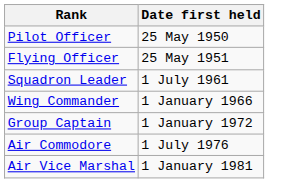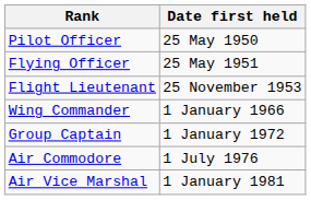+ row: Flight Lieutenant | 25 November 1953
- row: Squadron Leader | 1 July 1961
